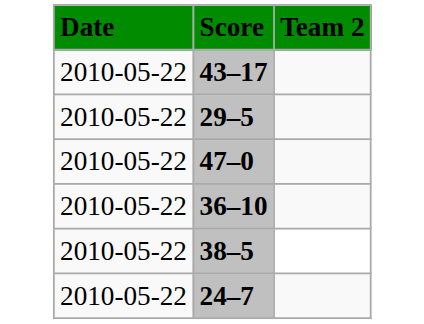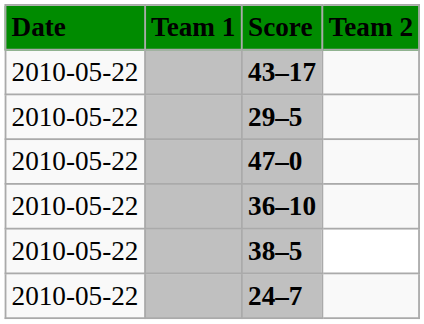+ column: Team 1
